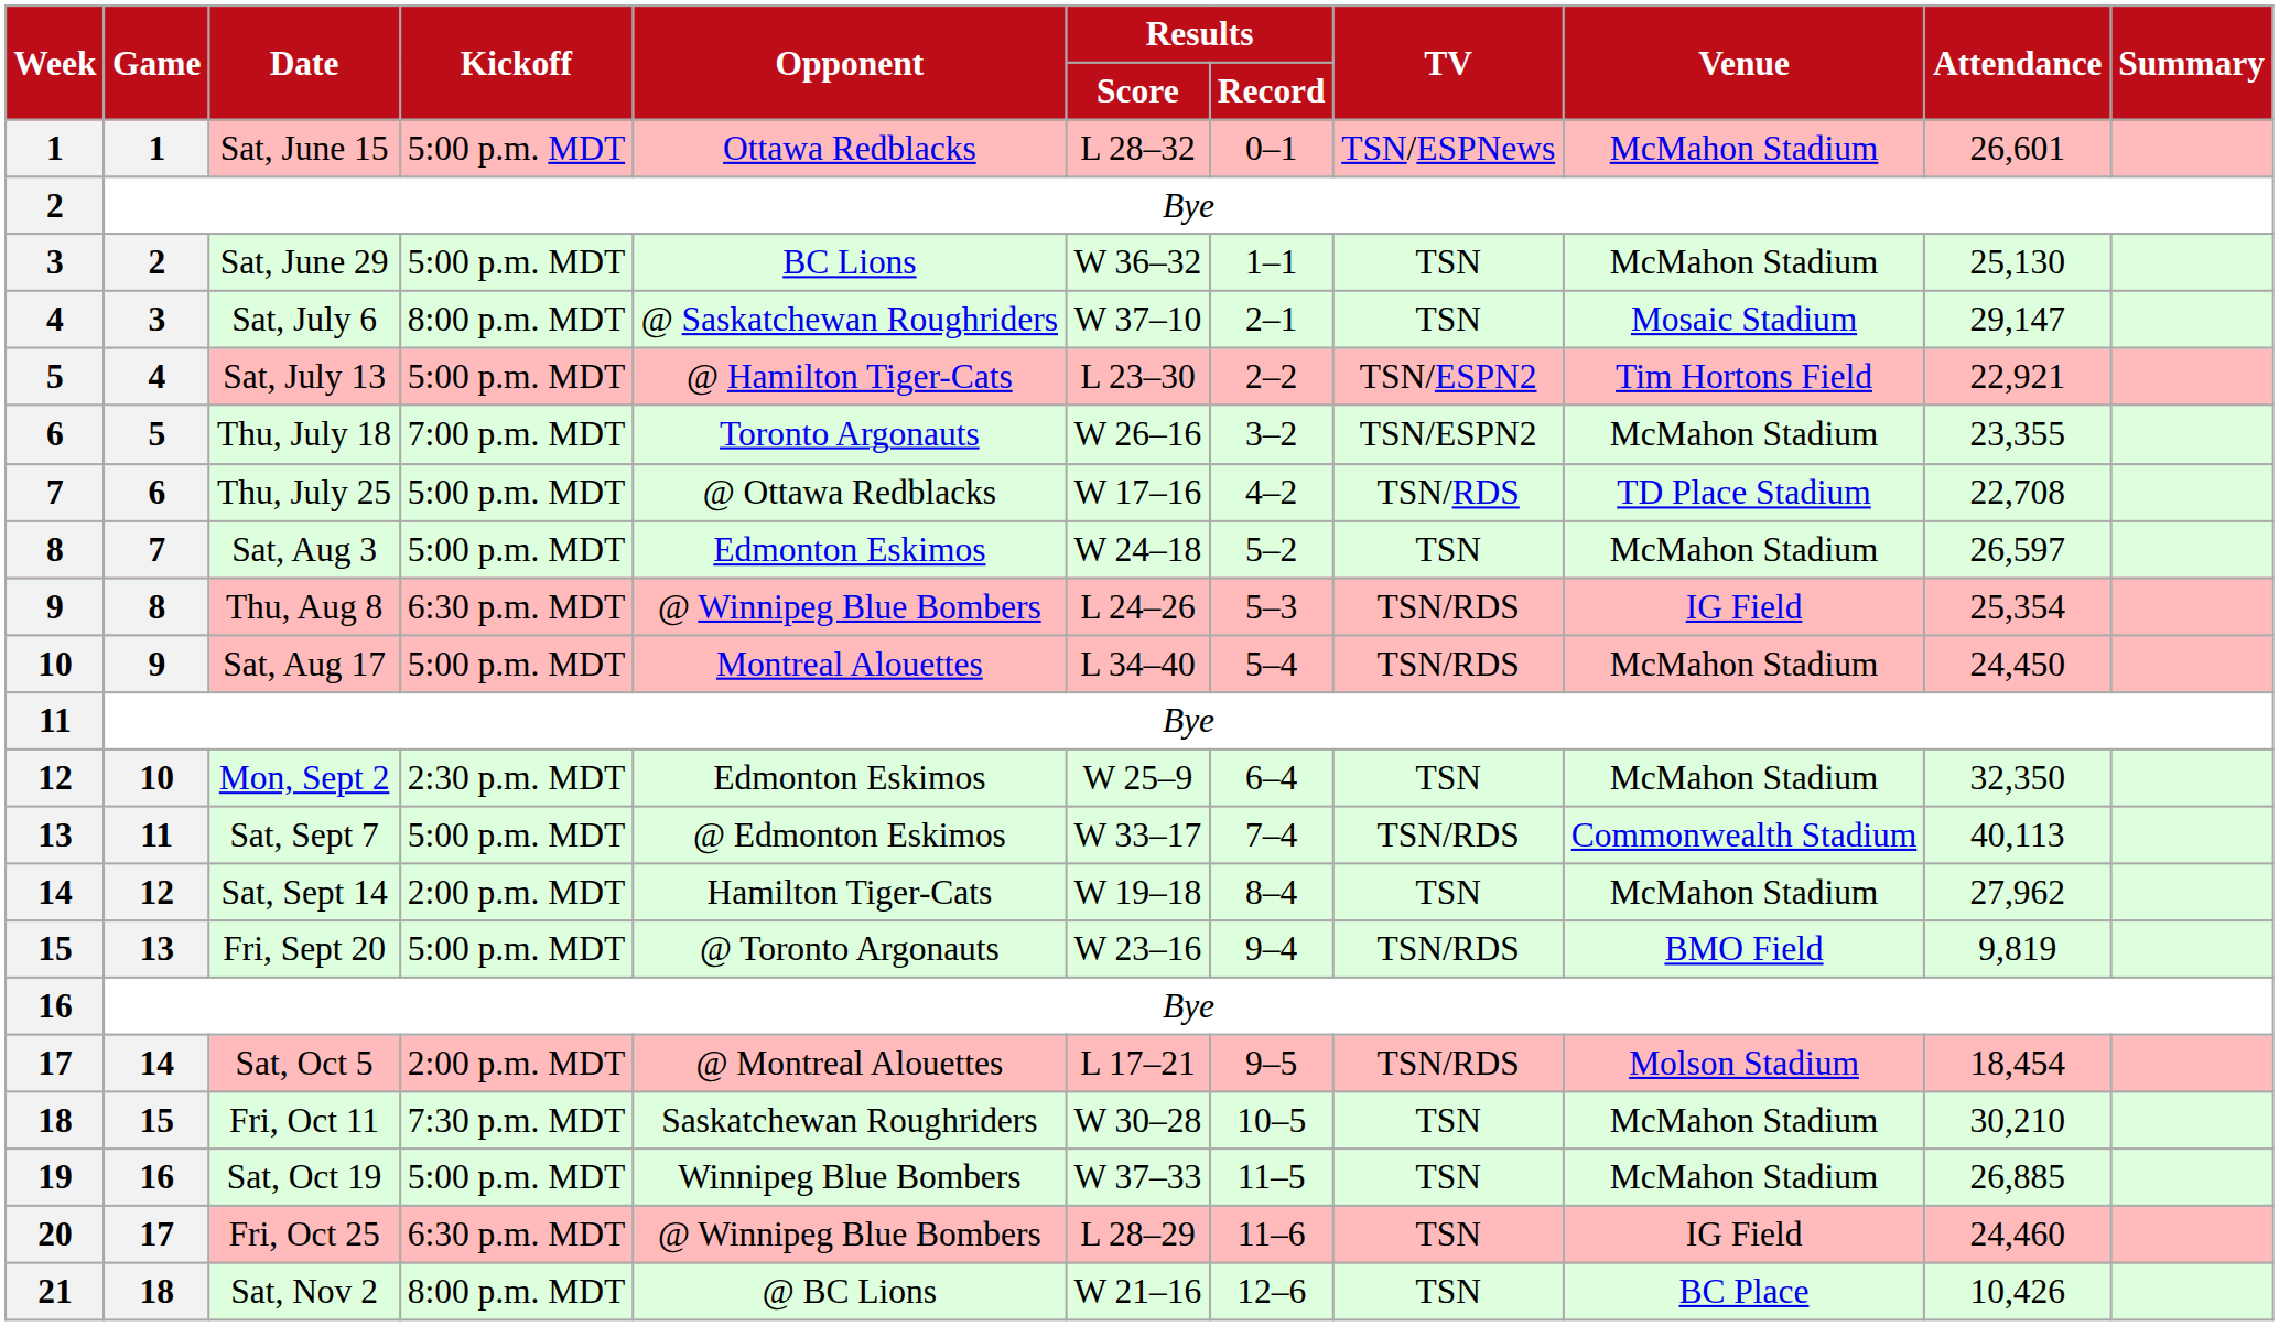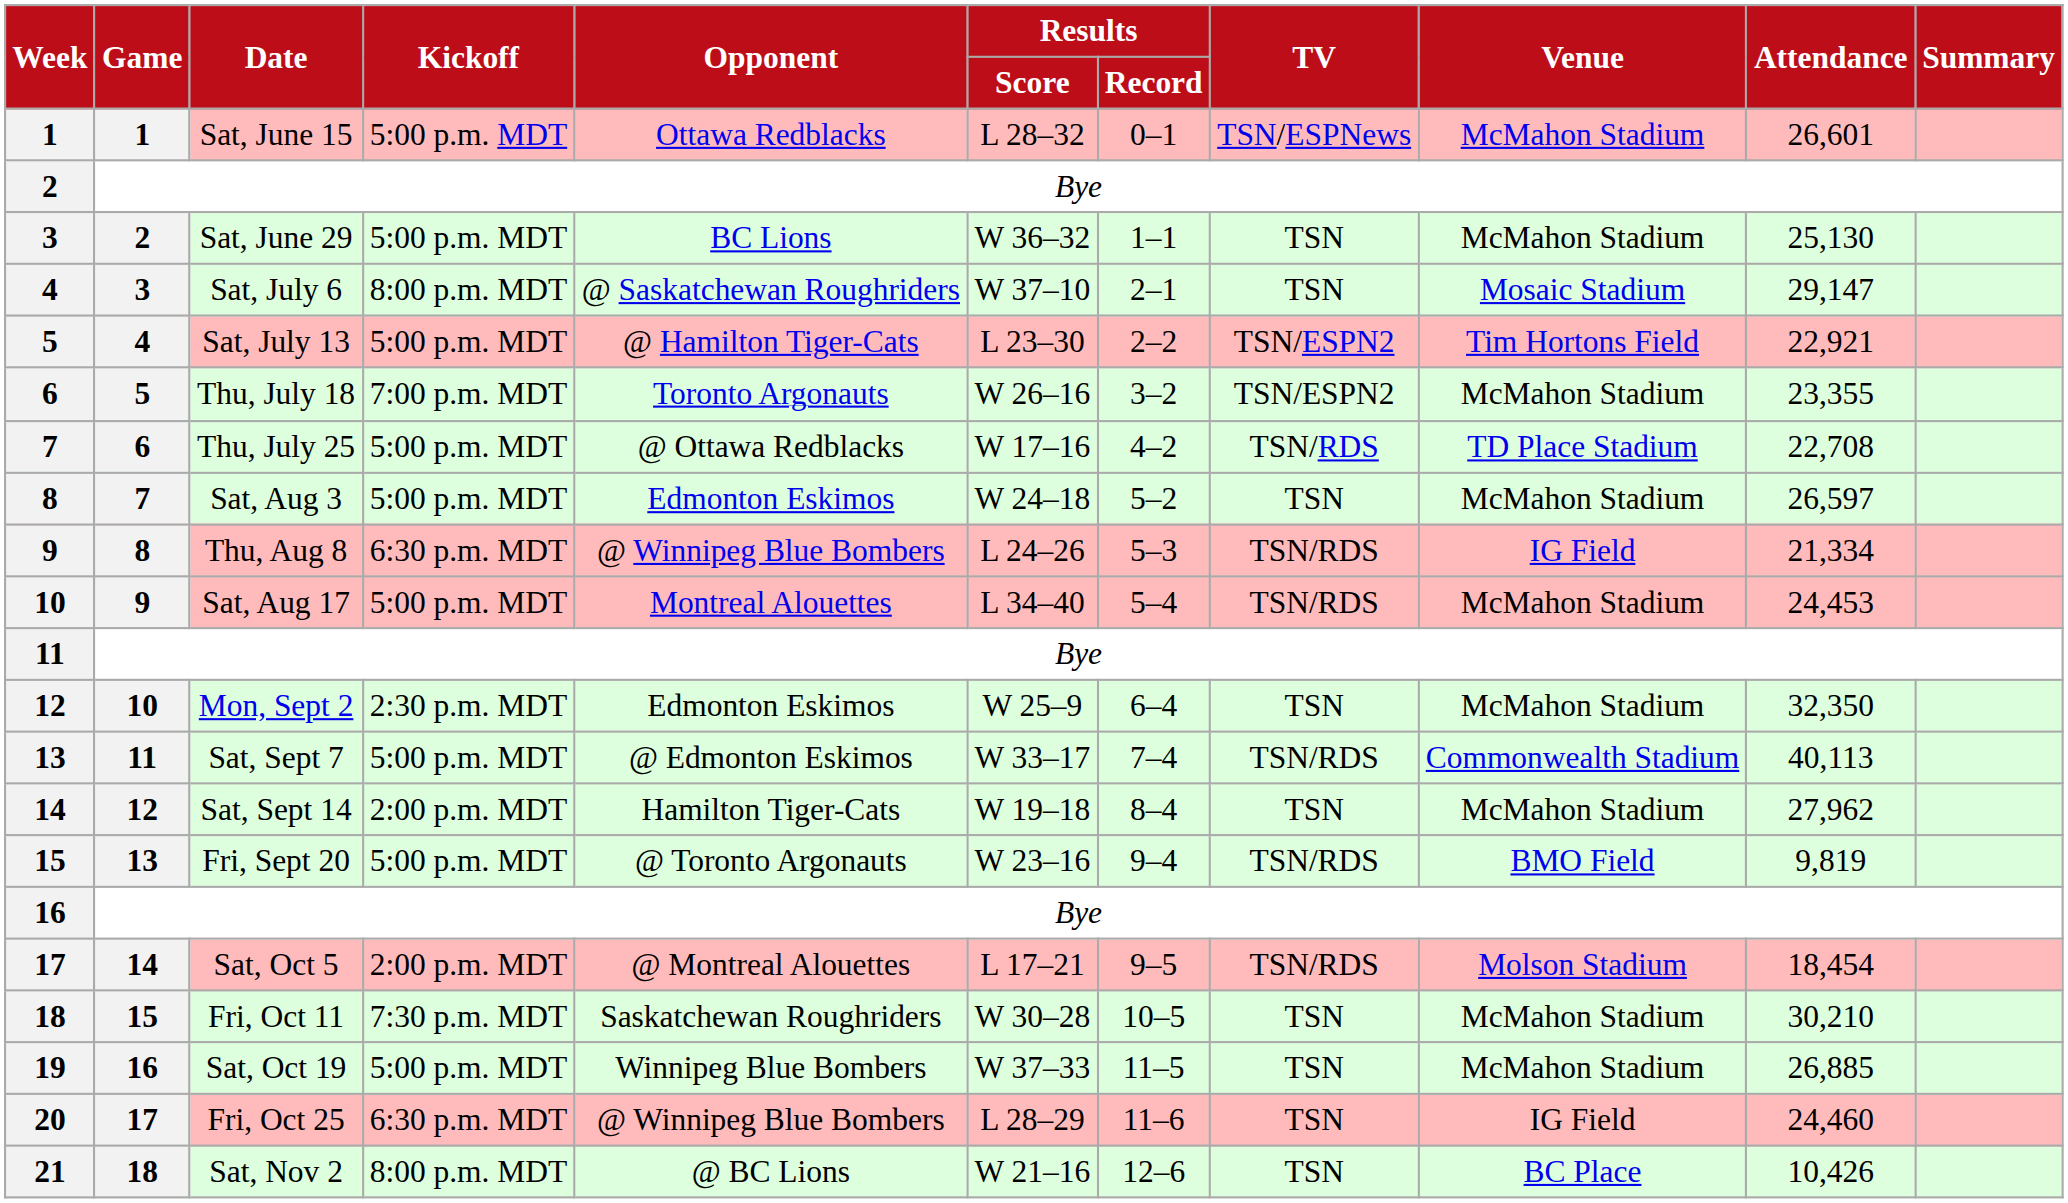Thu, Aug 8 | Attendance: 25,354 -> 21,334
Sat, Aug 17 | Attendance: 24,450 -> 24,453
